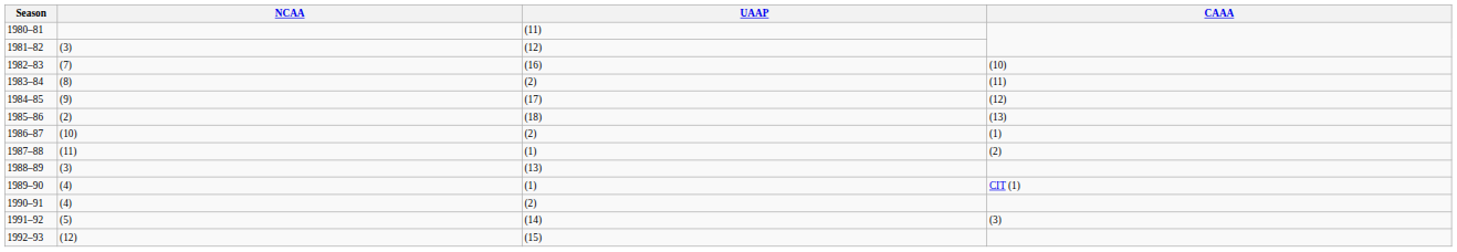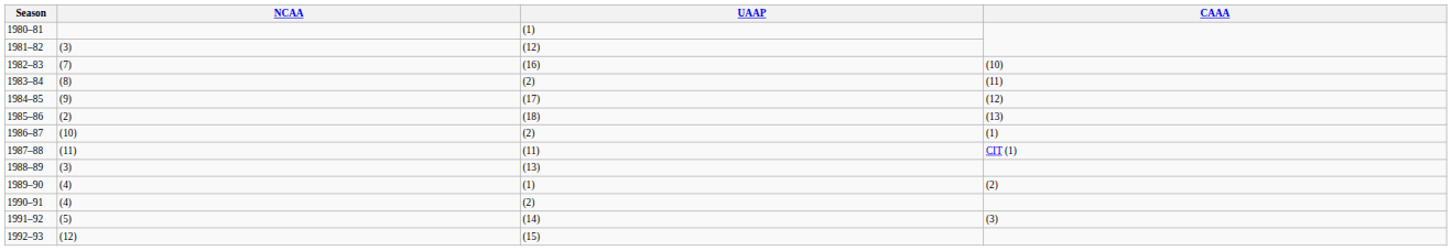1980–81 | UAAP: (11) -> (1)
1987–88 | UAAP: (1) -> (11)
1987–88 | CAAA: (2) -> CIT (1)
1989–90 | CAAA: CIT (1) -> (2)
